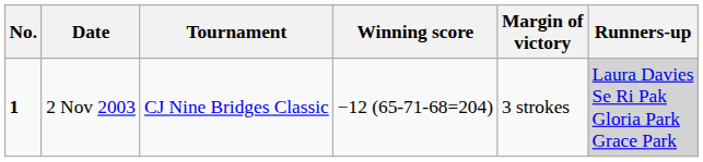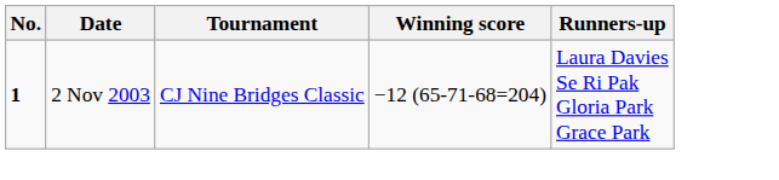- column: Margin of victory | 3 strokes
2 Nov 2003 | Runners-up: lightgrey background -> no background
